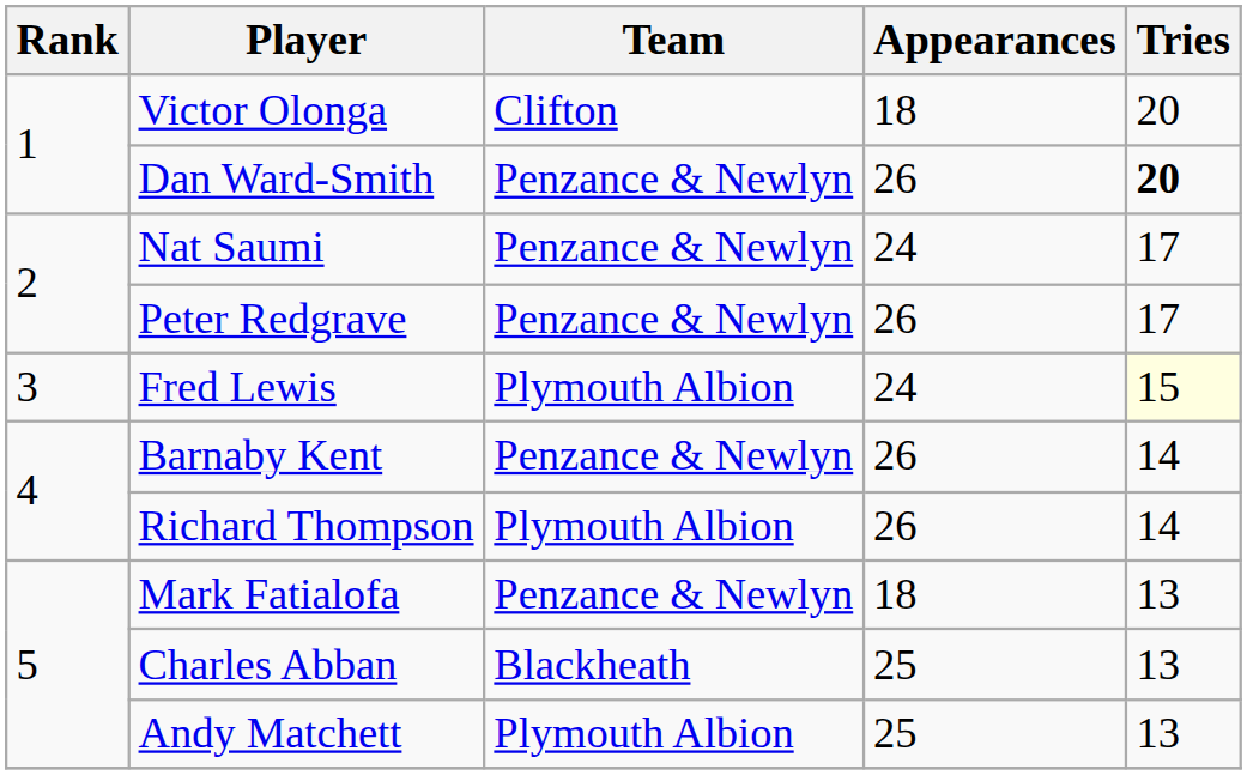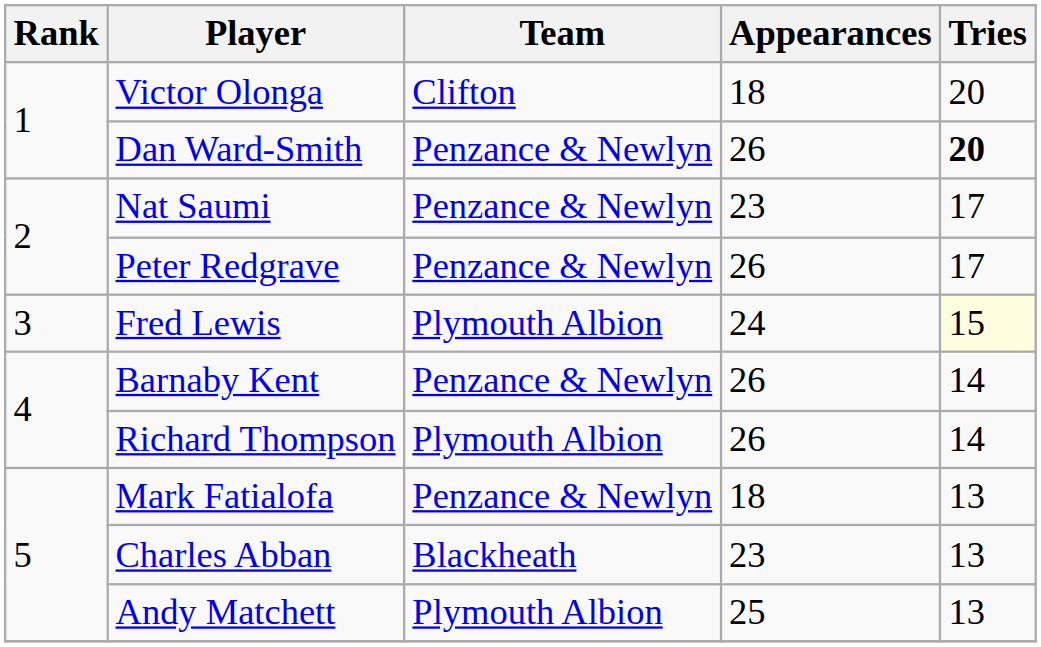Nat Saumi | Appearances: 24 -> 23
Charles Abban | Appearances: 25 -> 23
